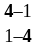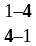rows swapped: 1–4 <-> 4–1
